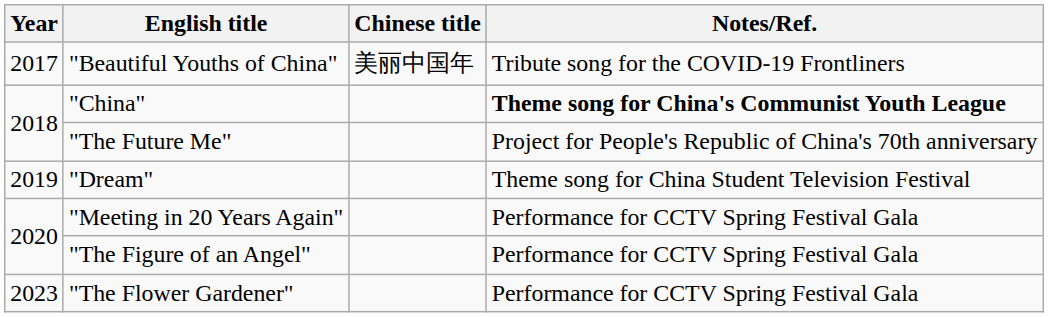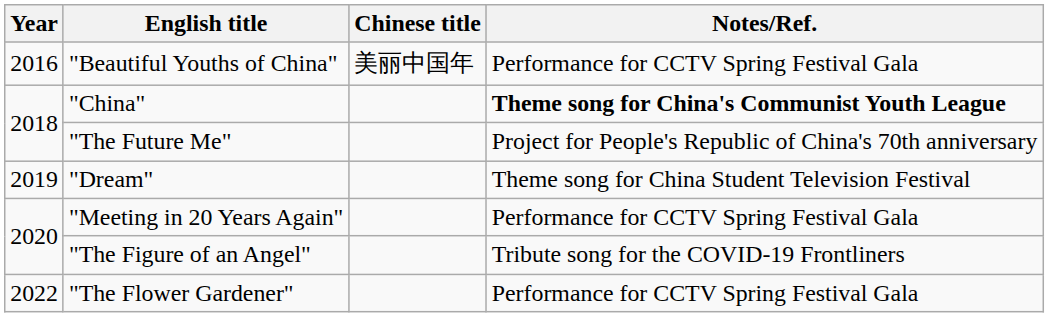"Beautiful Youths of China" | Year: 2017 -> 2016
"Beautiful Youths of China" | Notes/Ref.: Tribute song for the COVID-19 Frontliners -> Performance for CCTV Spring Festival Gala
"The Figure of an Angel" | Notes/Ref.: Performance for CCTV Spring Festival Gala -> Tribute song for the COVID-19 Frontliners
"The Flower Gardener" | Year: 2023 -> 2022
